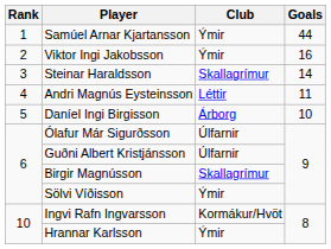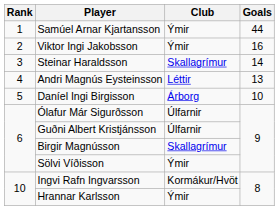Andri Magnús Eysteinsson | Goals: 11 -> 13
